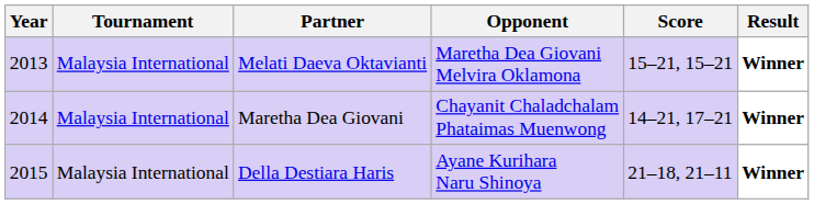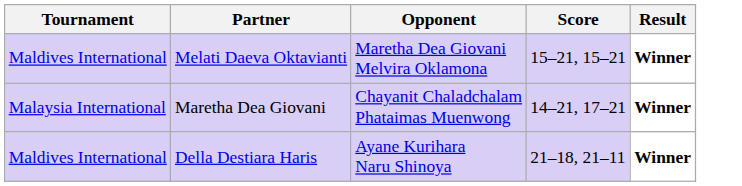- column: Year | 2013 | 2014 | 2015
Melati Daeva Oktavianti | Tournament: Malaysia International -> Maldives International
Della Destiara Haris | Tournament: Malaysia International -> Maldives International
